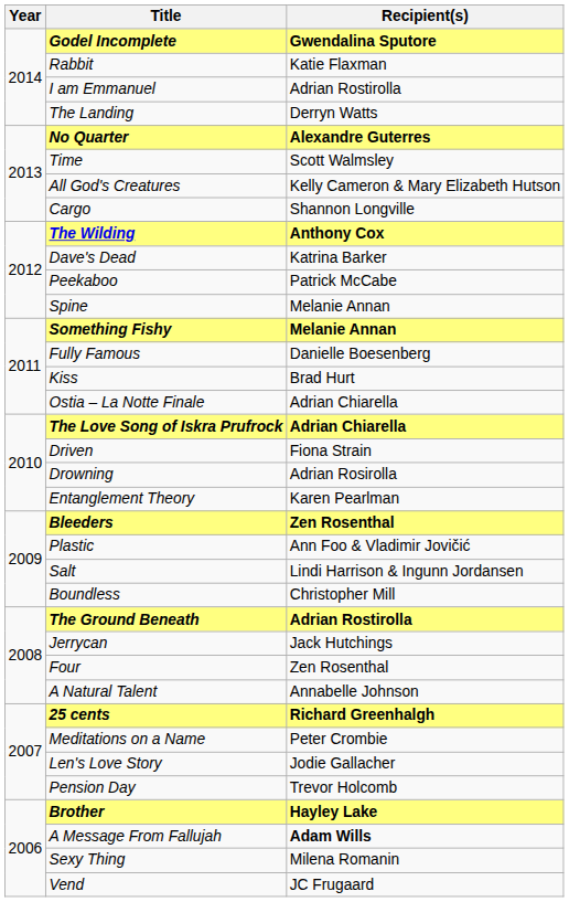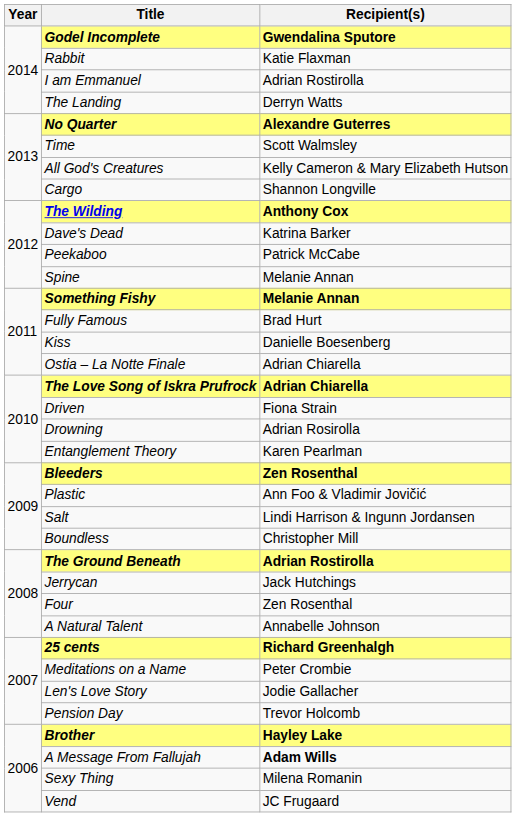Fully Famous | Recipient(s): Danielle Boesenberg -> Brad Hurt
Kiss | Recipient(s): Brad Hurt -> Danielle Boesenberg
